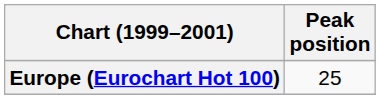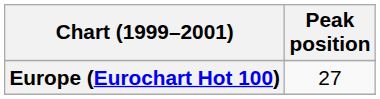Europe (Eurochart Hot 100) | Peak position: 25 -> 27
